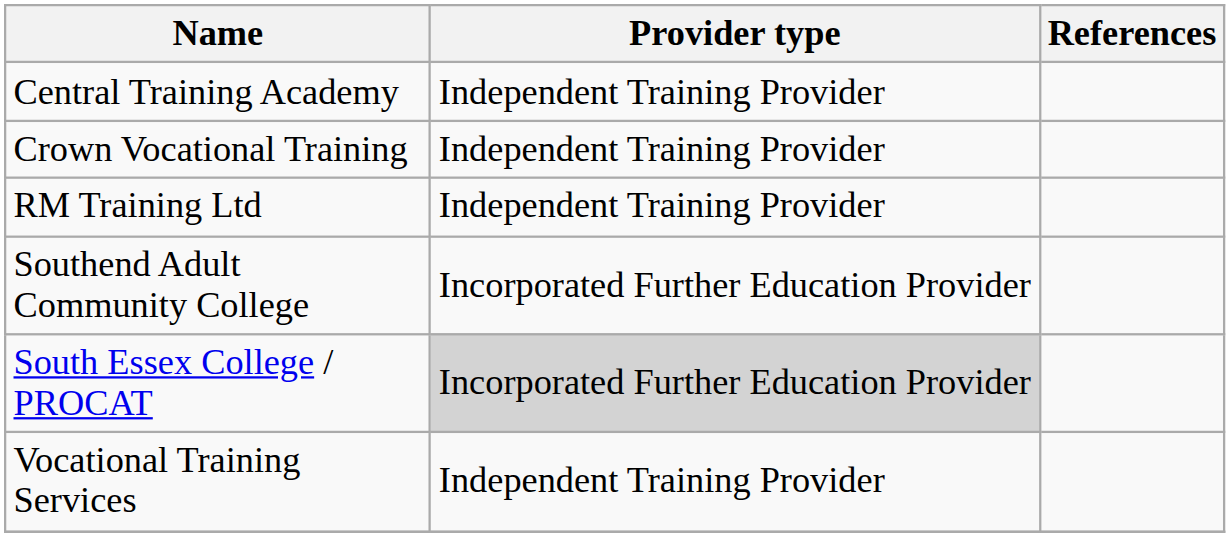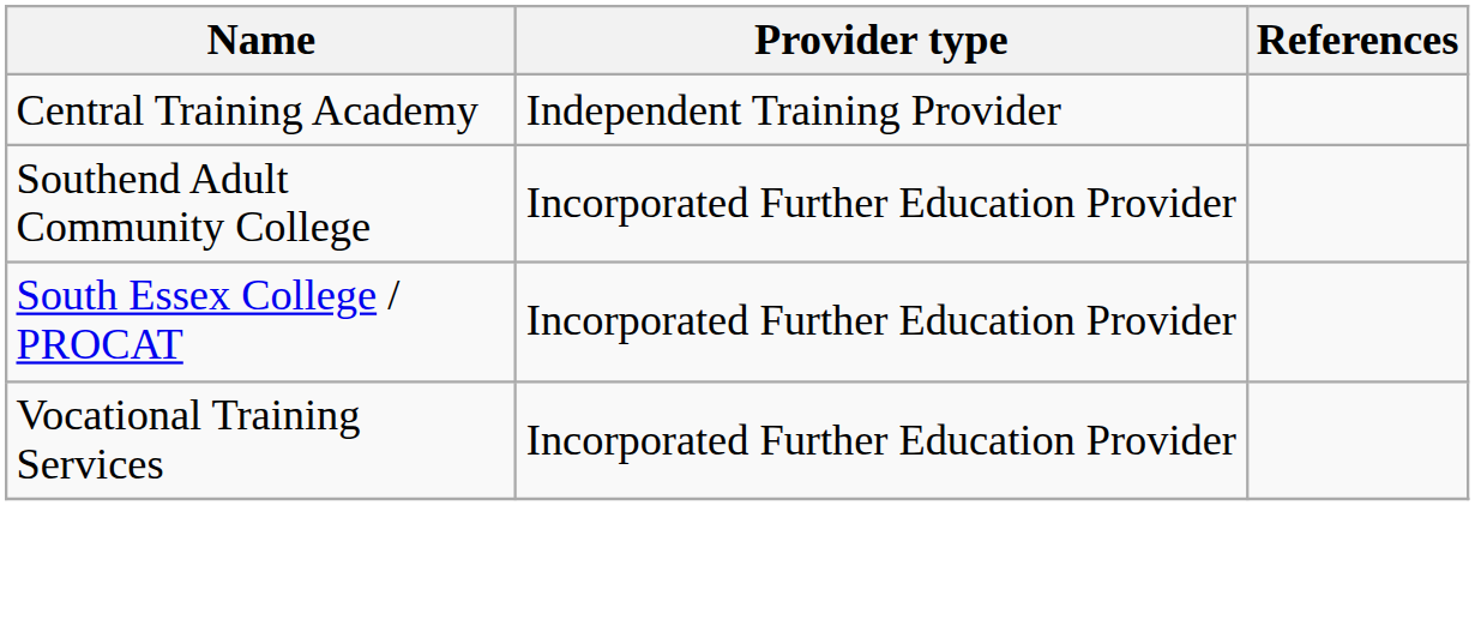- row: Crown Vocational Training | Independent Training Provider
- row: RM Training Ltd | Independent Training Provider
South Essex College / PROCAT | Provider type: lightgrey background -> no background
Vocational Training Services | Provider type: Independent Training Provider -> Incorporated Further Education Provider
